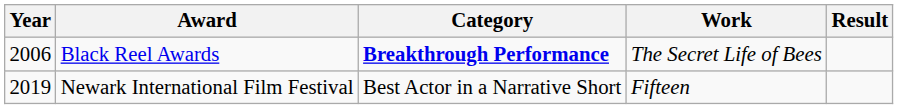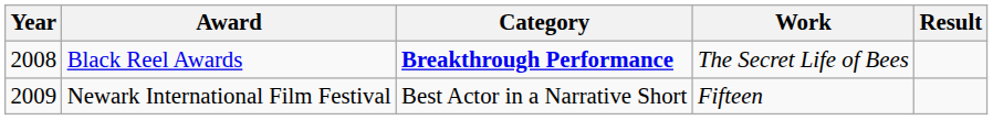Black Reel Awards | Year: 2006 -> 2008
Newark International Film Festival | Year: 2019 -> 2009
